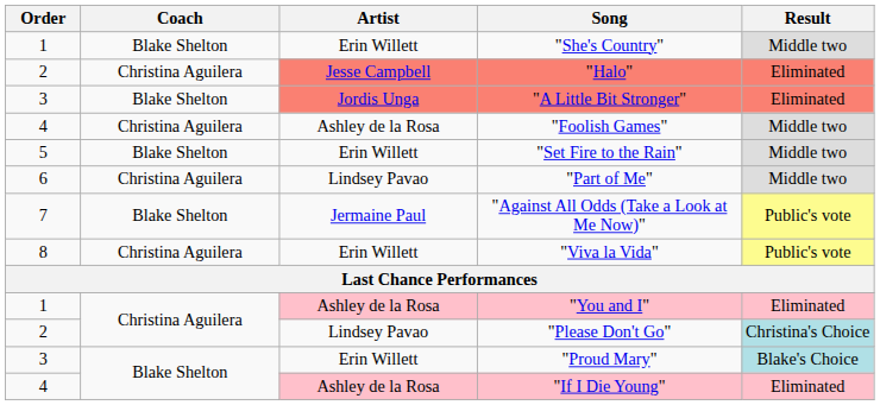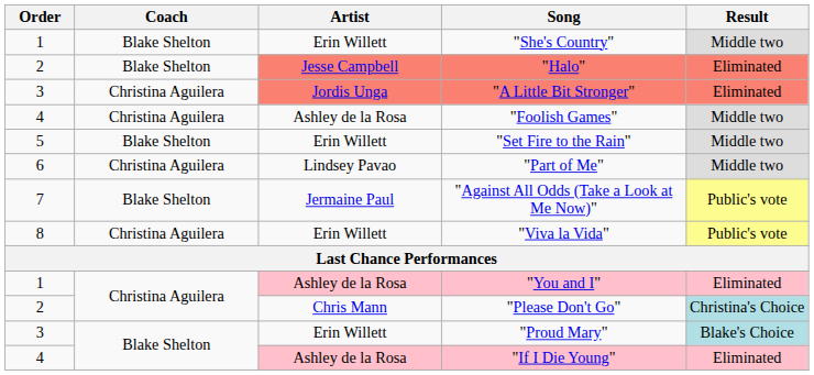"Halo" | Coach: Christina Aguilera -> Blake Shelton
"A Little Bit Stronger" | Coach: Blake Shelton -> Christina Aguilera
"Please Don't Go" | Artist: Lindsey Pavao -> Chris Mann
